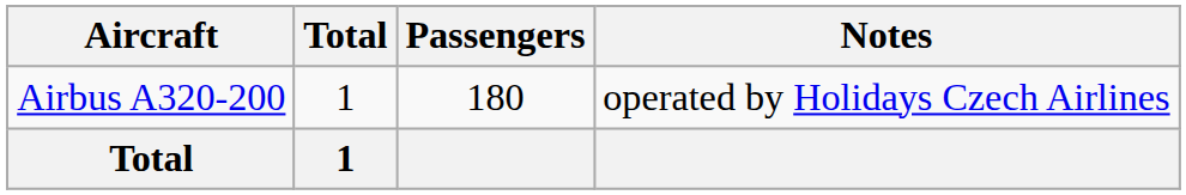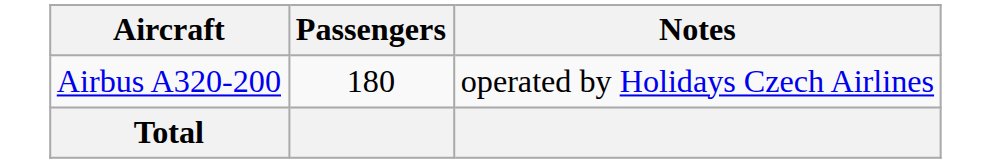- column: Total | 1 | 1
